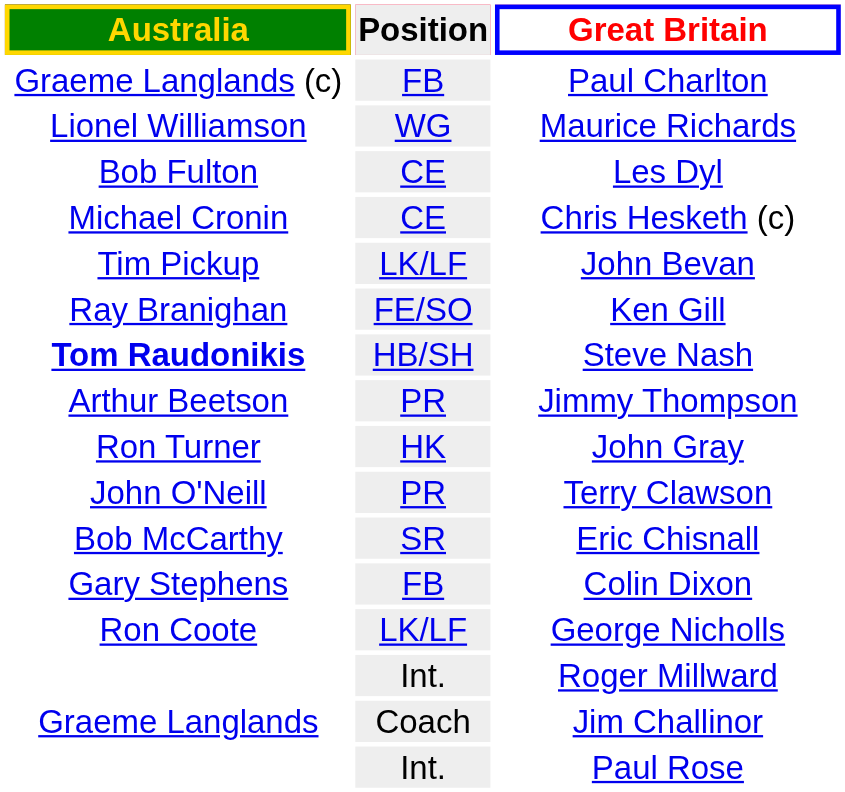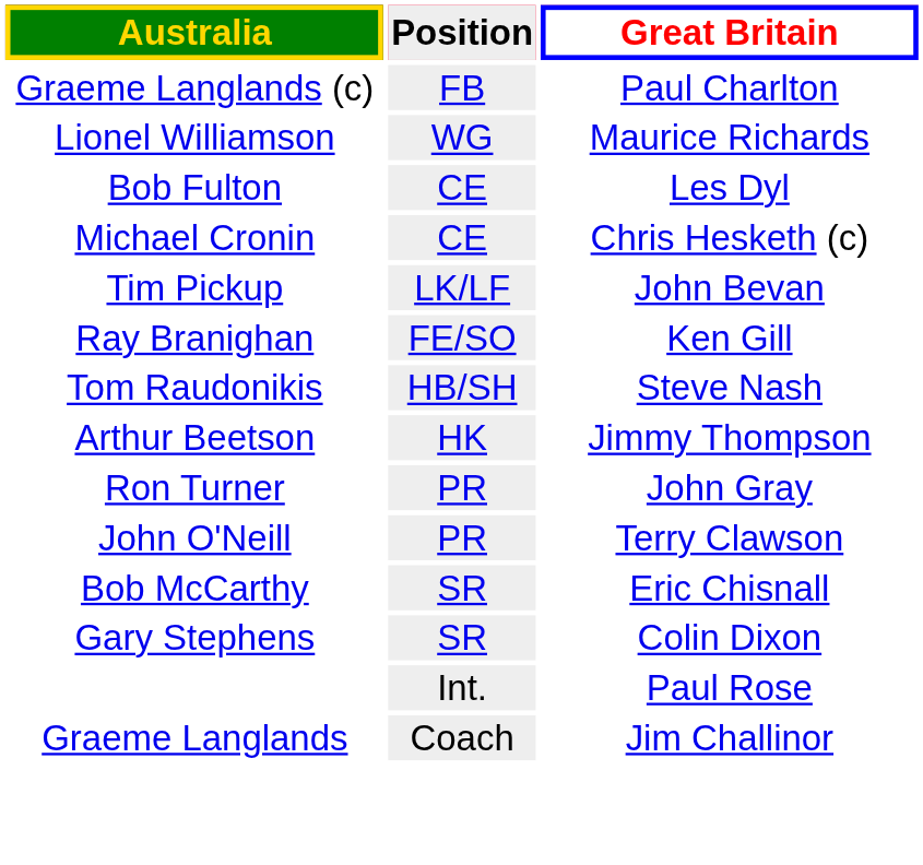Steve Nash | Australia: bold -> normal
Jimmy Thompson | Position: PR -> HK
John Gray | Position: HK -> PR
Colin Dixon | Position: FB -> SR
- row: Ron Coote | LK/LF | George Nicholls
- row: Int. | Roger Millward
rows swapped: Paul Rose <-> Jim Challinor
